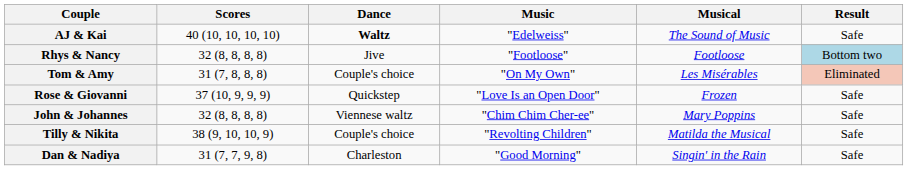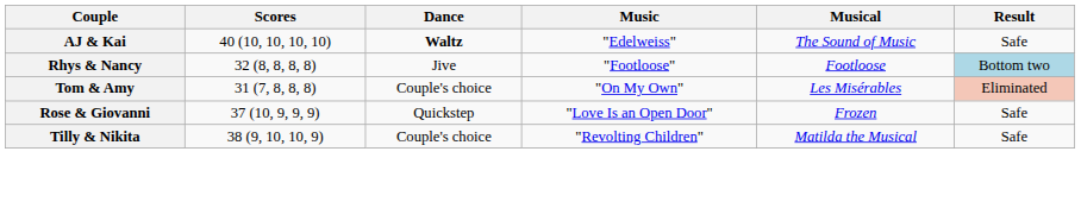- row: John & Johannes | 32 (8, 8, 8, 8) | Viennese waltz | "Chim Chim Cher-ee" | Mary Poppins | Safe
- row: Dan & Nadiya | 31 (7, 7, 9, 8) | Charleston | "Good Morning" | Singin' in the Rain | Safe
